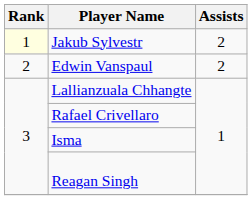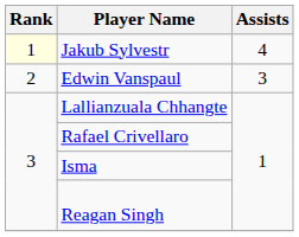Jakub Sylvestr | Assists: 2 -> 4
Edwin Vanspaul | Assists: 2 -> 3
